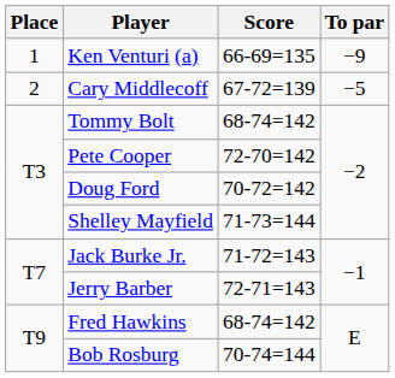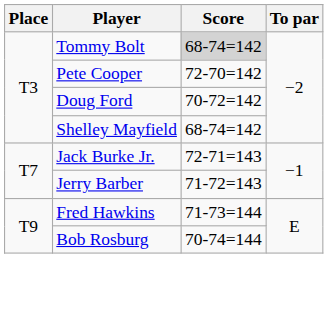- row: 1 | Ken Venturi (a) | 66-69=135 | −9
- row: 2 | Cary Middlecoff | 67-72=139 | −5
Tommy Bolt | Score: no background -> lightgrey background
Shelley Mayfield | Score: 71-73=144 -> 68-74=142
Jack Burke Jr. | Score: 71-72=143 -> 72-71=143
Jerry Barber | Score: 72-71=143 -> 71-72=143
Fred Hawkins | Score: 68-74=142 -> 71-73=144
